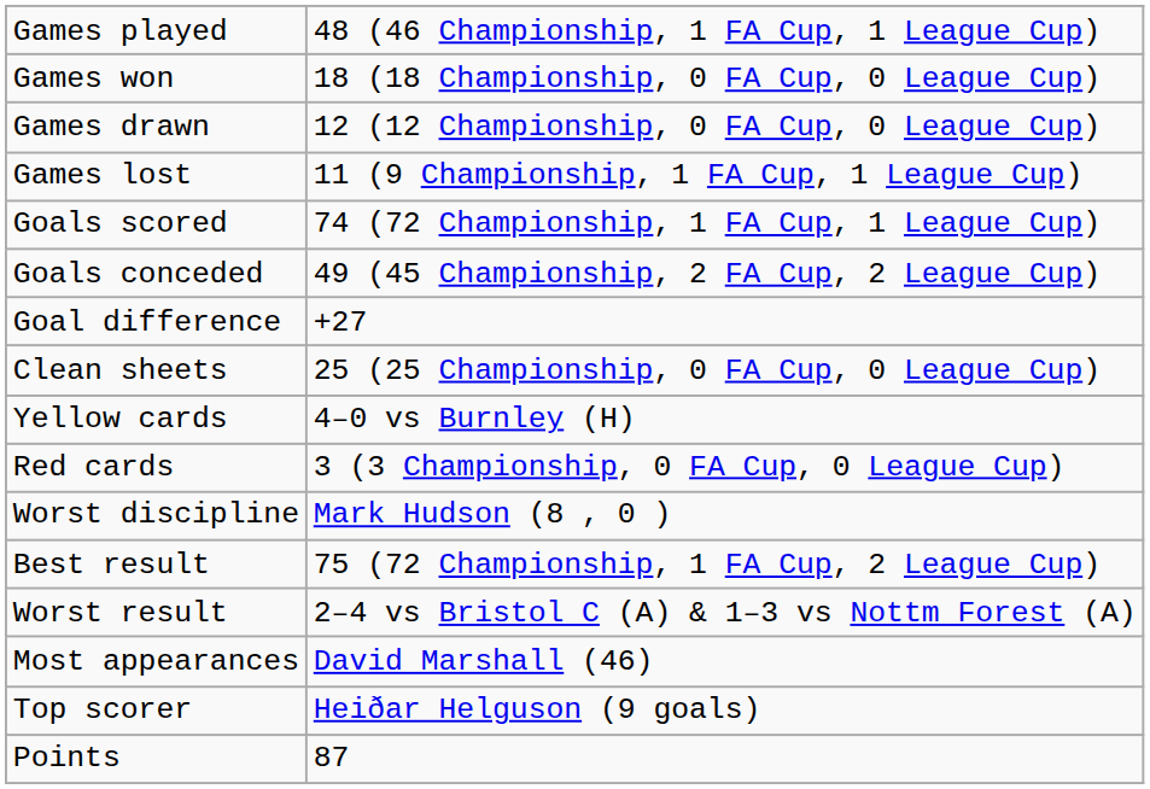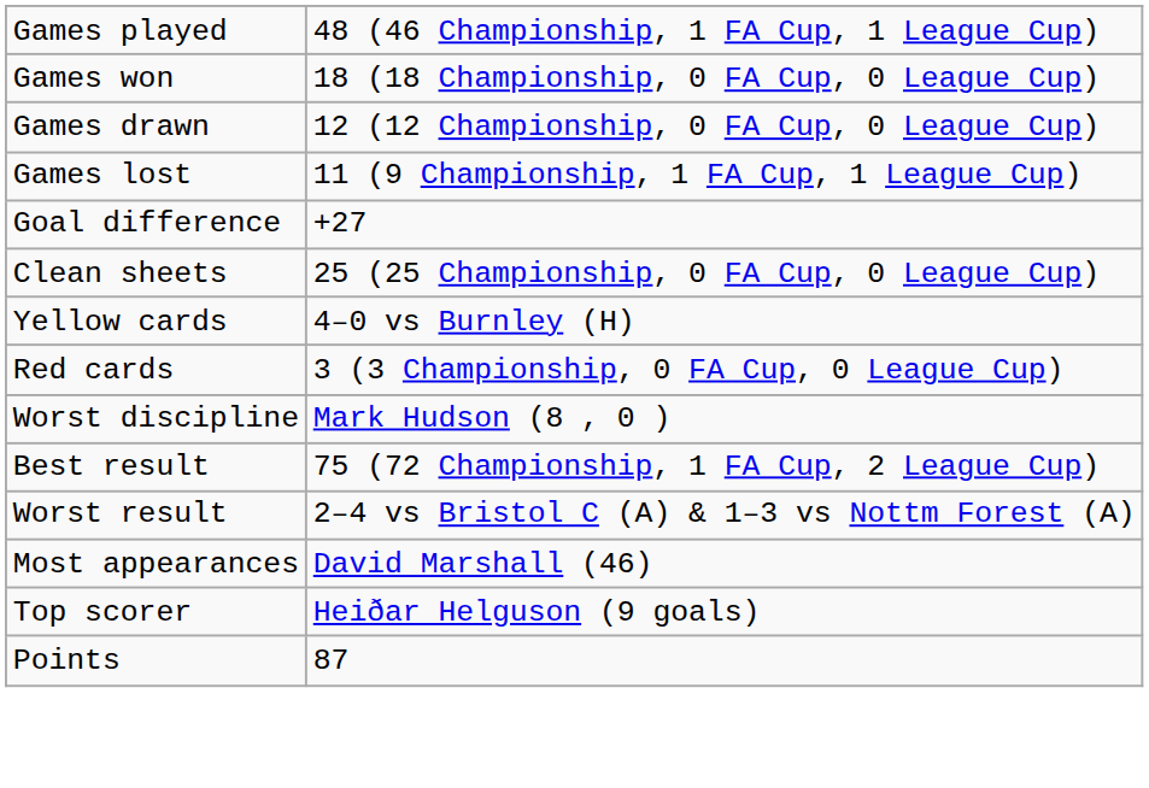- row: Goals scored | 74 (72 Championship, 1 FA Cup, 1 League Cup)
- row: Goals conceded | 49 (45 Championship, 2 FA Cup, 2 League Cup)
